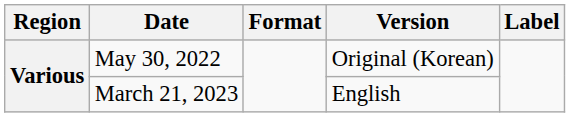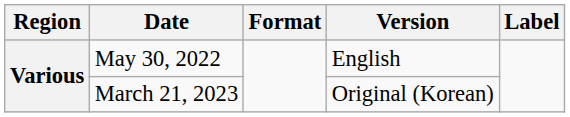May 30, 2022 | Version: Original (Korean) -> English
March 21, 2023 | Version: English -> Original (Korean)
